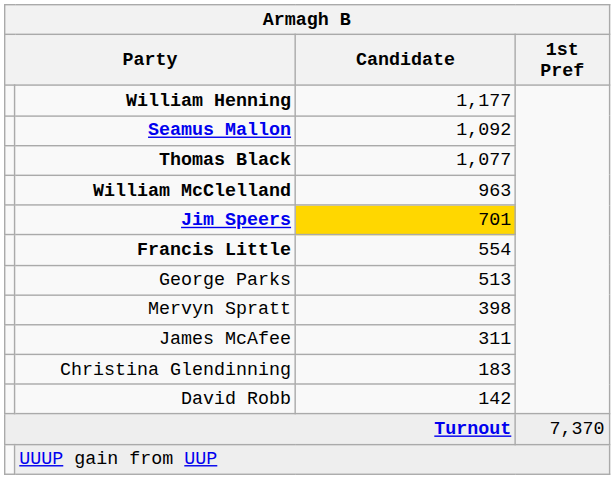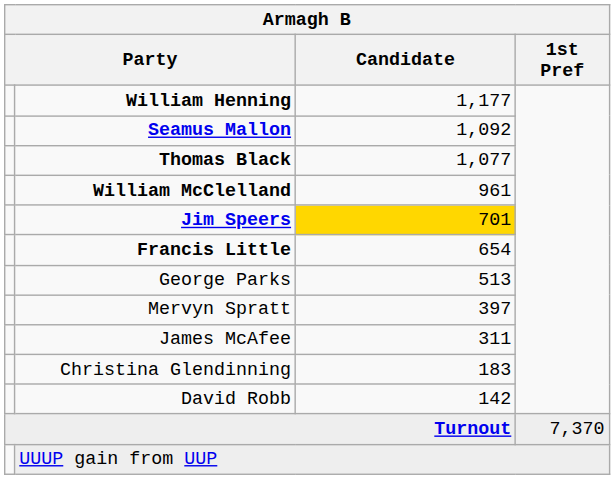William McClelland | Candidate: 963 -> 961
Francis Little | Candidate: 554 -> 654
Mervyn Spratt | Candidate: 398 -> 397
